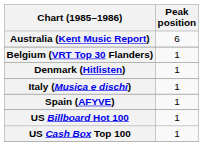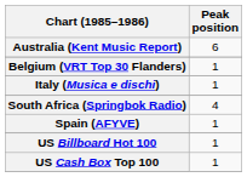- row: Denmark (Hitlisten) | 1
+ row: South Africa (Springbok Radio) | 4
